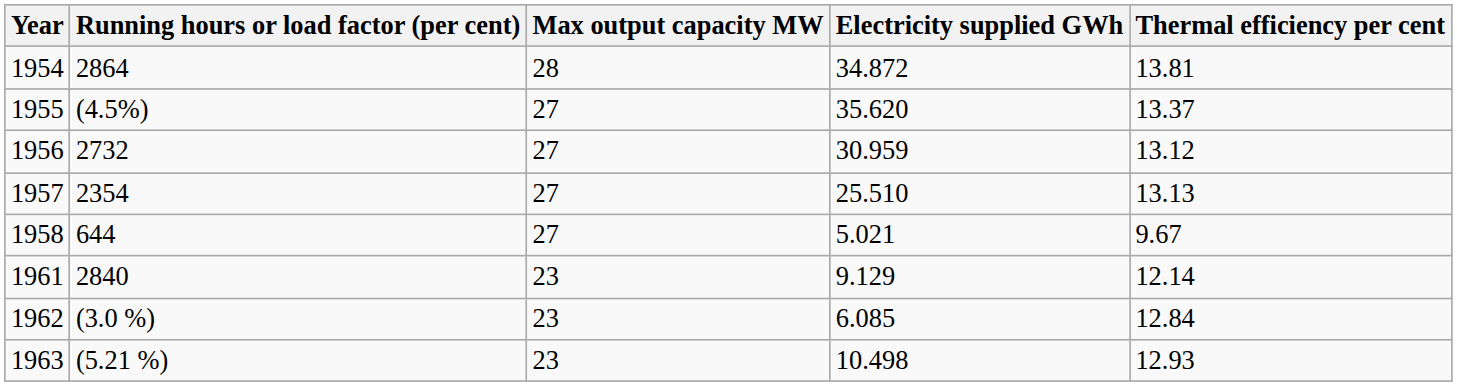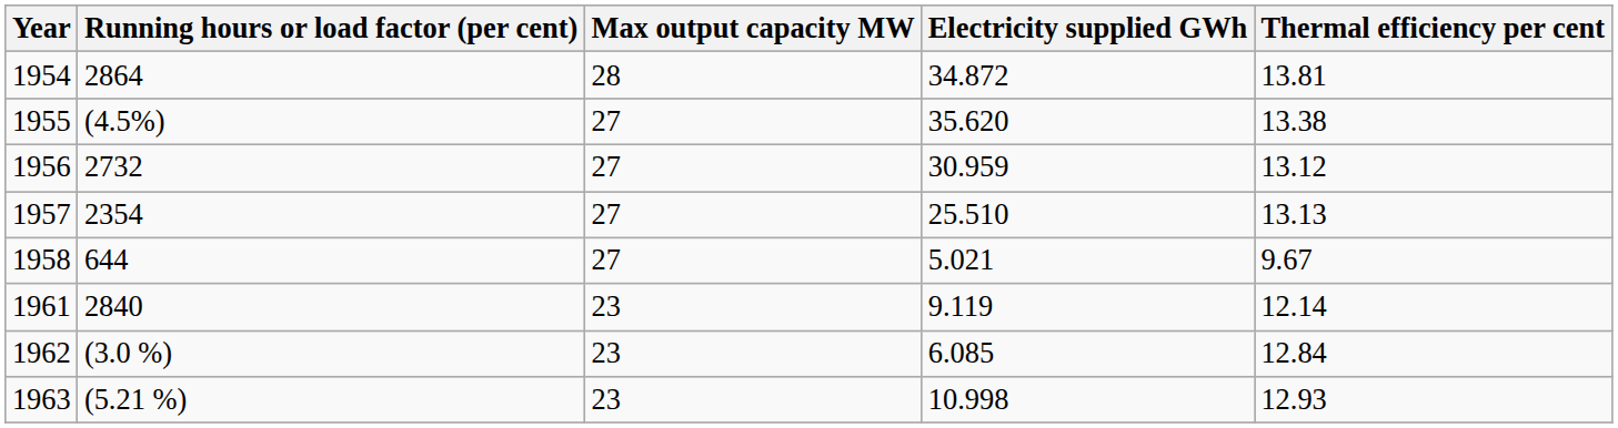1955 | Thermal efficiency per cent: 13.37 -> 13.38
1961 | Electricity supplied GWh: 9.129 -> 9.119
1963 | Electricity supplied GWh: 10.498 -> 10.998
